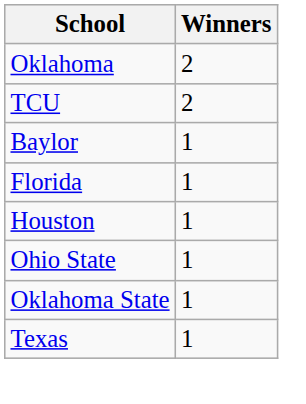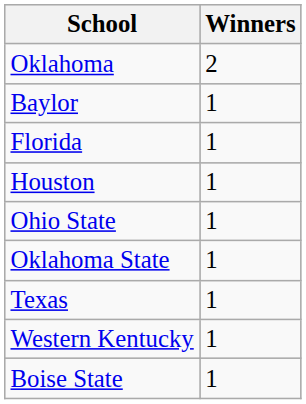- row: TCU | 2
+ row: Western Kentucky | 1
+ row: Boise State | 1
